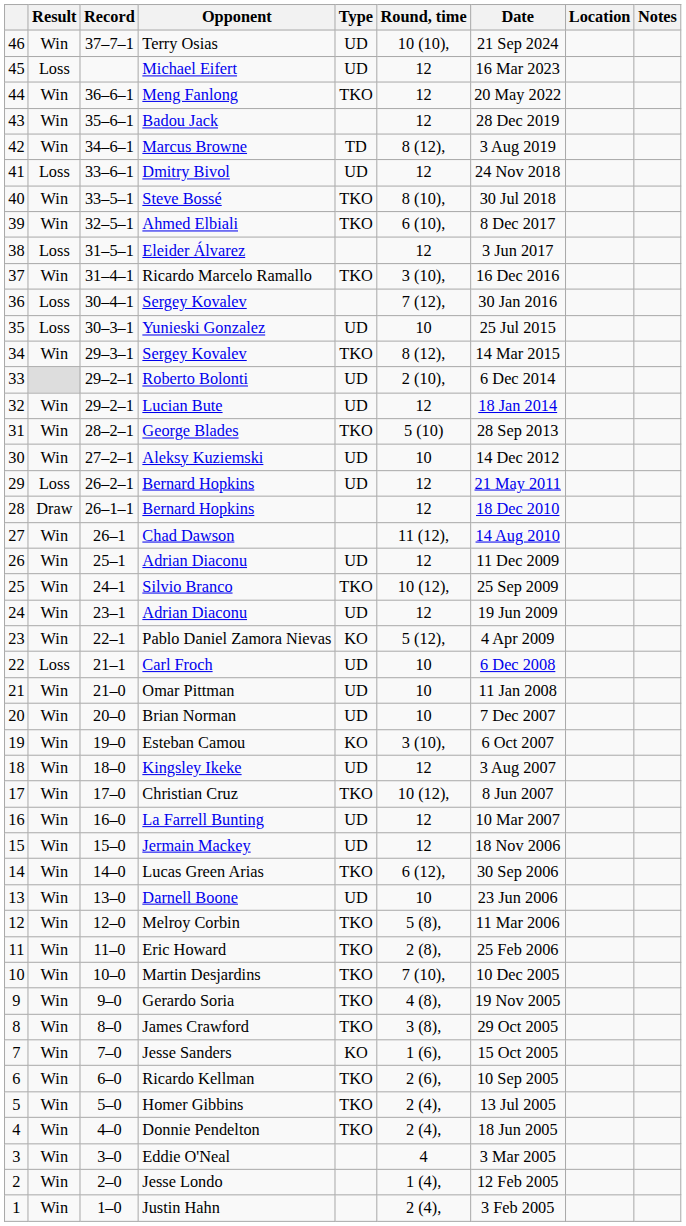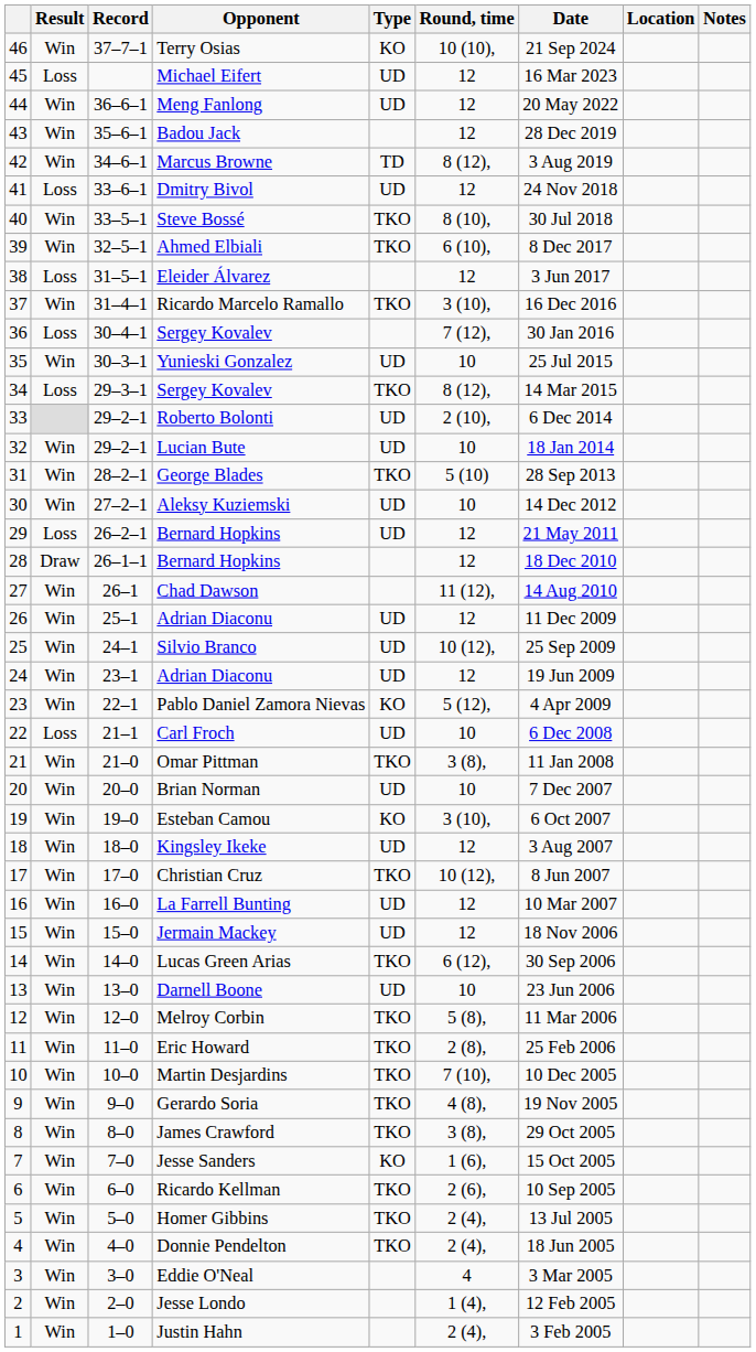Terry Osias | Type: UD -> KO
Meng Fanlong | Type: TKO -> UD
Yunieski Gonzalez | Result: Loss -> Win
34 / Sergey Kovalev | Result: Win -> Loss
Lucian Bute | Round, time: 12 -> 10
Silvio Branco | Type: TKO -> UD
Omar Pittman | Type: UD -> TKO
Omar Pittman | Round, time: 10 -> 3 (8),
